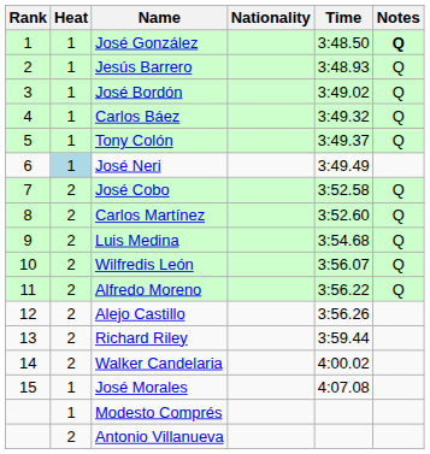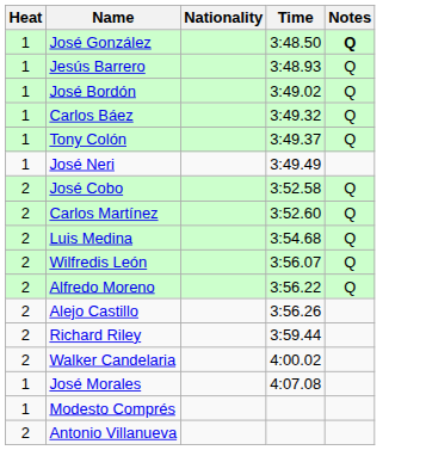- column: Rank | 1 | 2 | 3 | 4 | 5 | 6 | 7 | 8 | 9 | 10 | 11 | 12 | 13 | 14 | 15
José Neri | Heat: lightblue background -> no background
